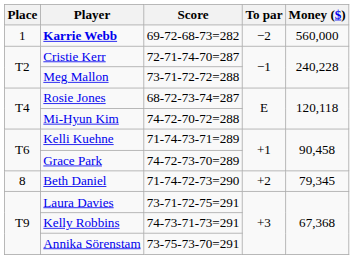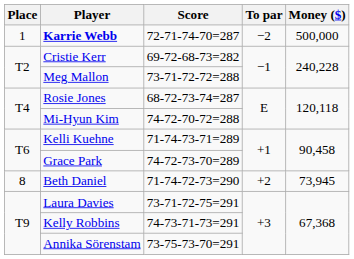Karrie Webb | Score: 69-72-68-73=282 -> 72-71-74-70=287
Karrie Webb | Money ($): 560,000 -> 500,000
Cristie Kerr | Score: 72-71-74-70=287 -> 69-72-68-73=282
Beth Daniel | Money ($): 79,345 -> 73,945
